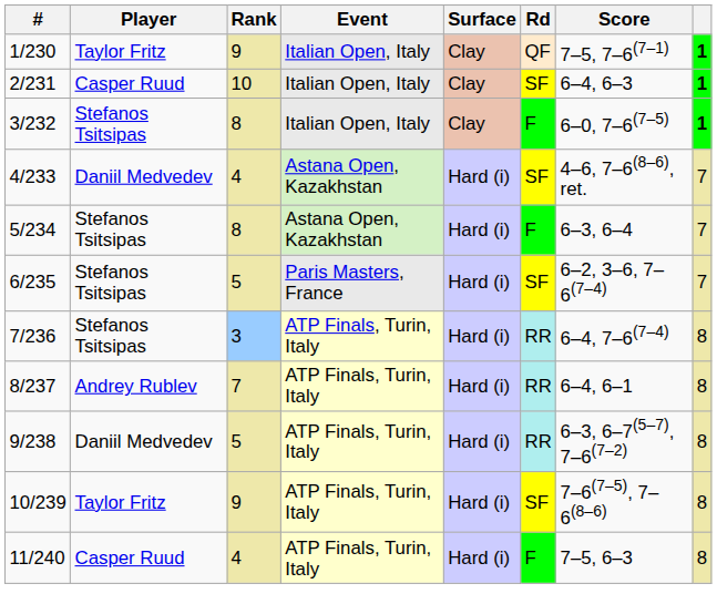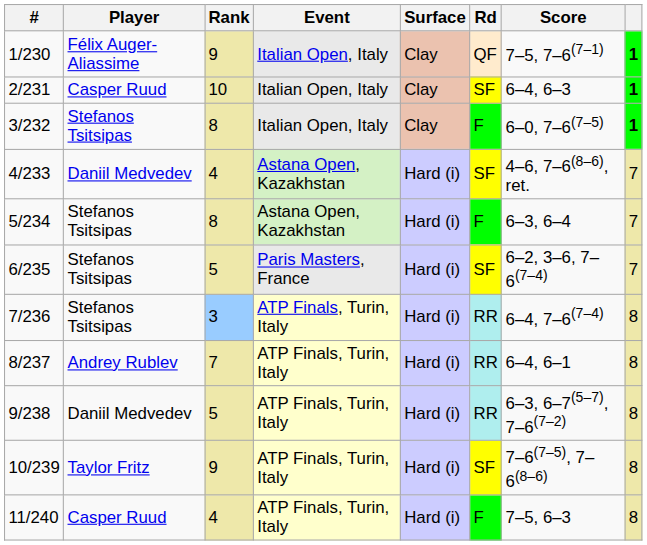1/230 | Player: Taylor Fritz -> Félix Auger-Aliassime
